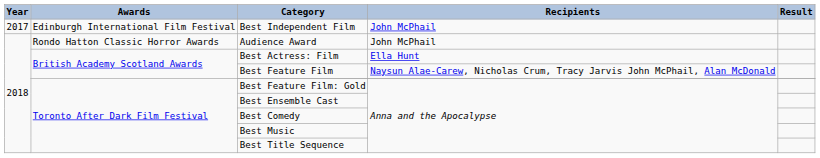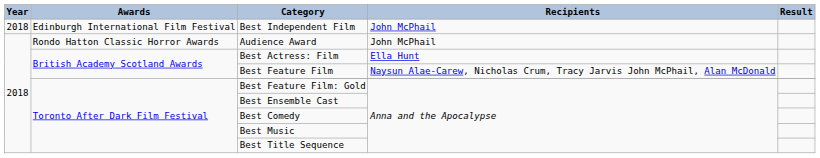Best Independent Film | Year: 2017 -> 2018
